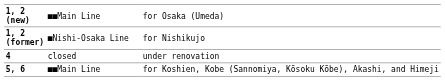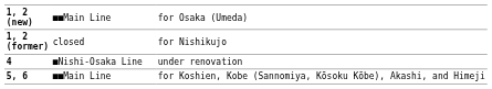1, 2 (former) | column 2: ■Nishi-Osaka Line -> closed
4 | column 2: closed -> ■Nishi-Osaka Line
